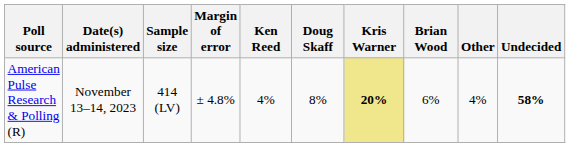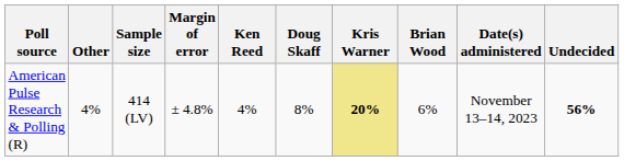columns swapped: Date(s) administered <-> Other
American Pulse Research & Polling (R) | Undecided: 58% -> 56%
